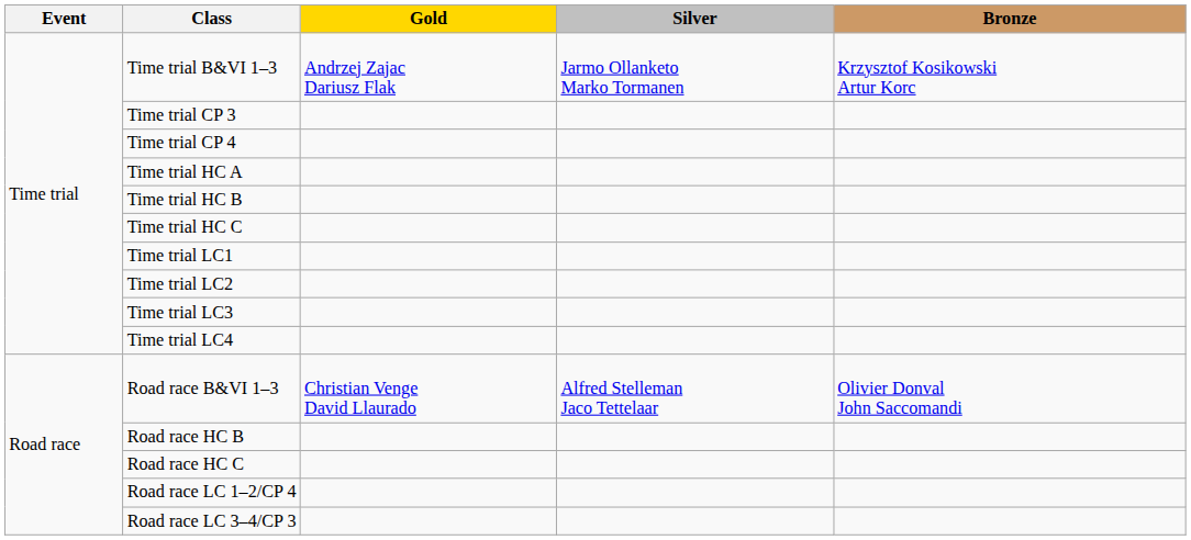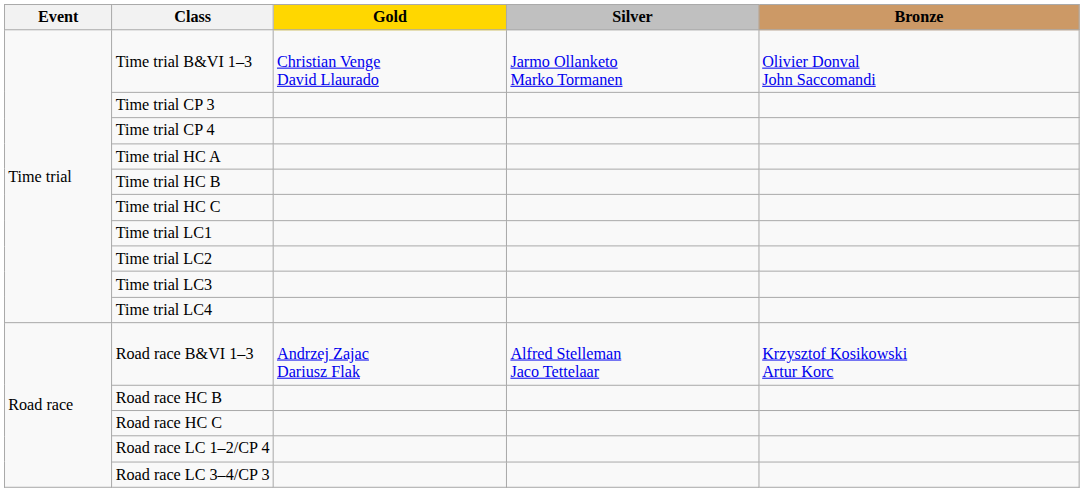Time trial B&VI 1–3 | Gold: Andrzej Zajac Dariusz Flak -> Christian Venge David Llaurado
Time trial B&VI 1–3 | Bronze: Krzysztof Kosikowski Artur Korc -> Olivier Donval John Saccomandi
Road race B&VI 1–3 | Gold: Christian Venge David Llaurado -> Andrzej Zajac Dariusz Flak
Road race B&VI 1–3 | Bronze: Olivier Donval John Saccomandi -> Krzysztof Kosikowski Artur Korc
